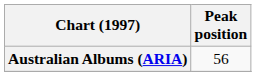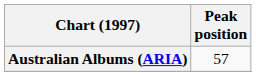Australian Albums (ARIA) | Peak position: 56 -> 57
